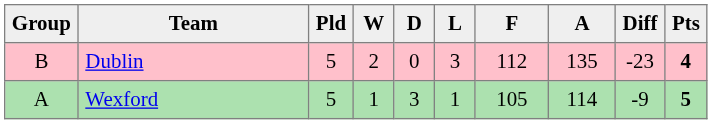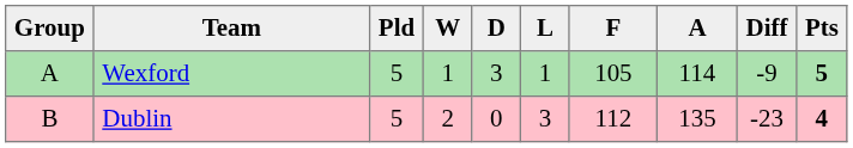rows swapped: Wexford <-> Dublin
